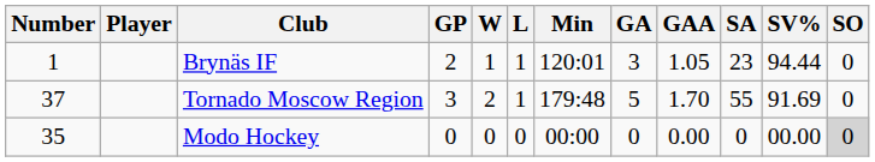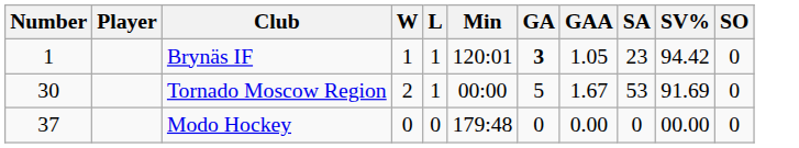- column: GP | 2 | 3 | 0
Brynäs IF | GA: normal -> bold
Brynäs IF | SV%: 94.44 -> 94.42
Tornado Moscow Region | Number: 37 -> 30
Tornado Moscow Region | Min: 179:48 -> 00:00
Tornado Moscow Region | GAA: 1.70 -> 1.67
Tornado Moscow Region | SA: 55 -> 53
Modo Hockey | Number: 35 -> 37
Modo Hockey | Min: 00:00 -> 179:48
Modo Hockey | SO: lightgrey background -> no background
